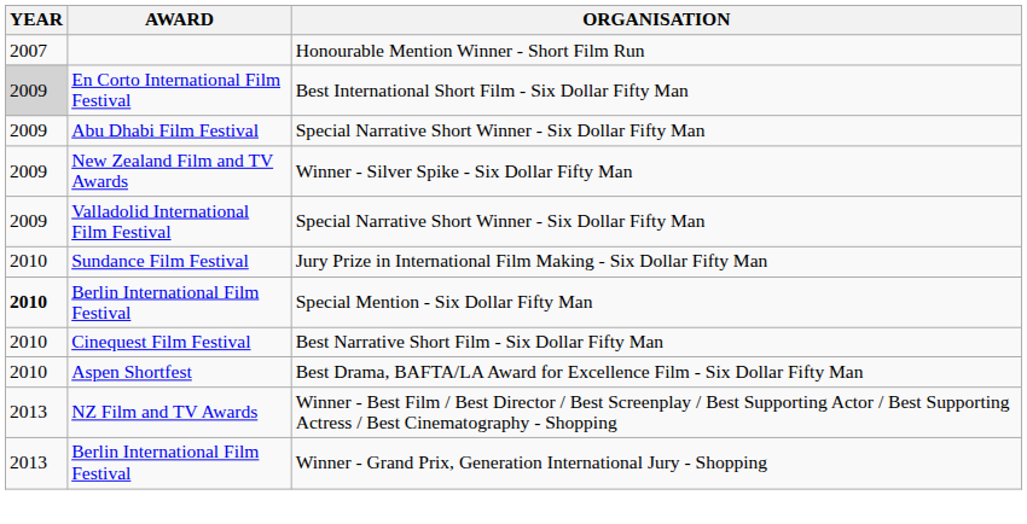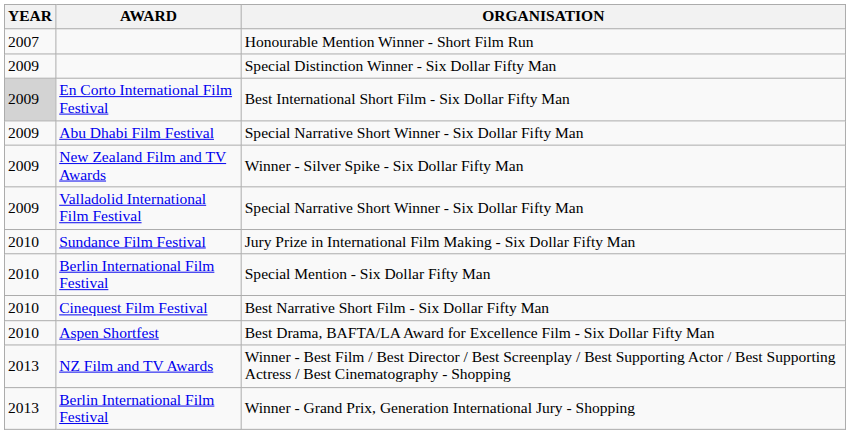+ row: 2009 | Special Distinction Winner - Six Dollar Fifty Man
Special Mention - Six Dollar Fifty Man | YEAR: bold -> normal
